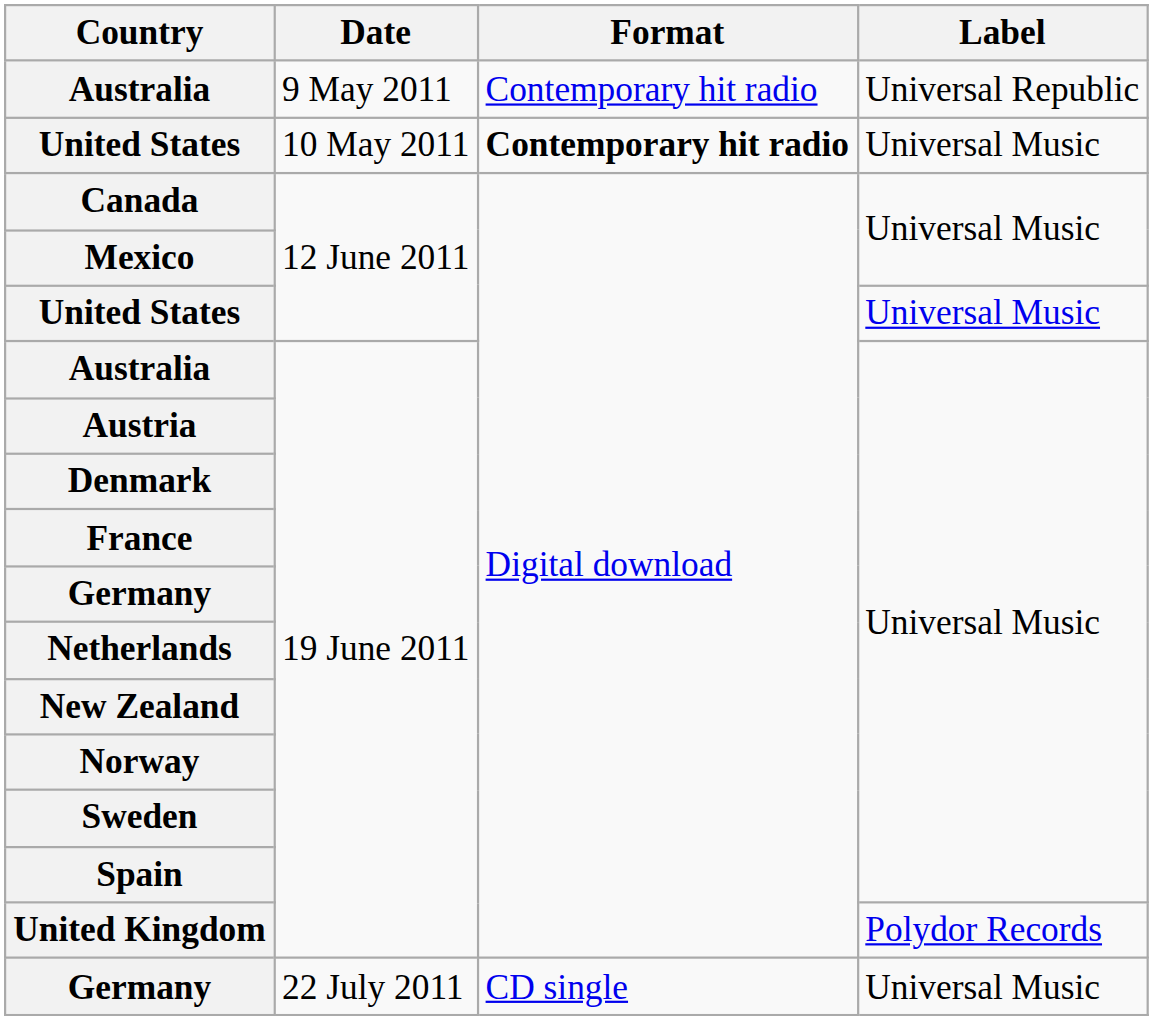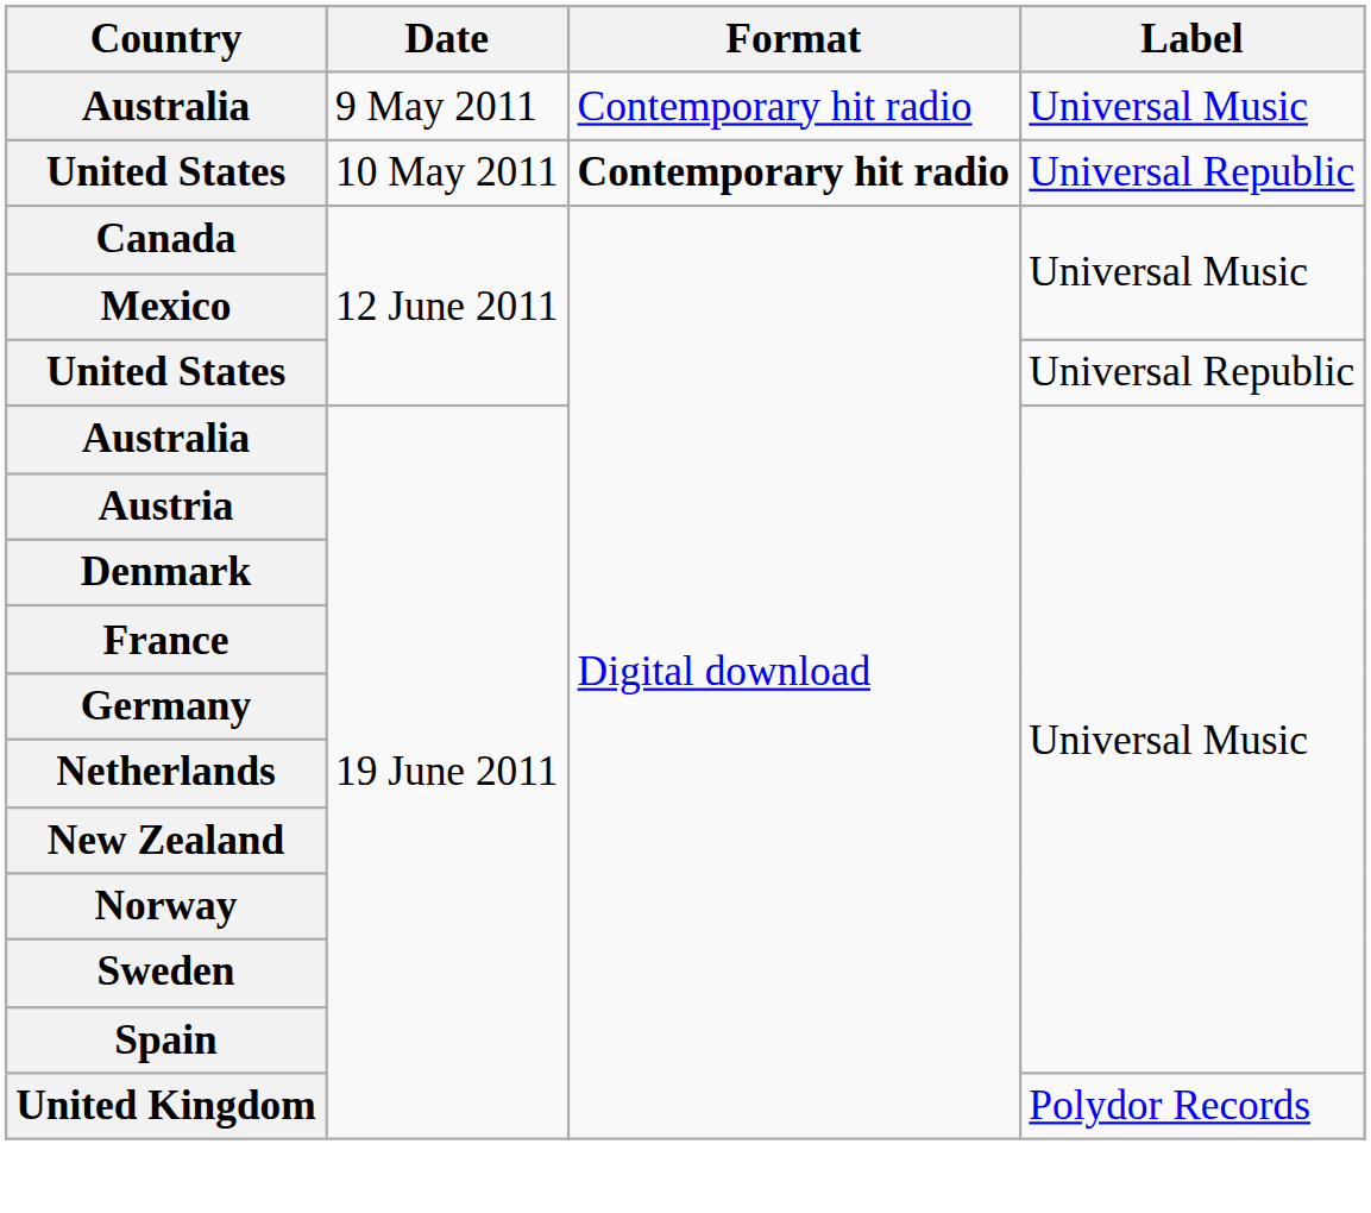Australia / 9 May 2011 | Label: Universal Republic -> Universal Music
United States / 10 May 2011 | Label: Universal Music -> Universal Republic
United States / 12 June 2011 | Label: Universal Music -> Universal Republic
- row: Germany | 22 July 2011 | CD single | Universal Music
